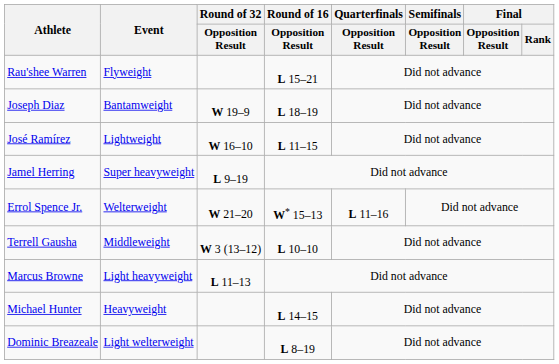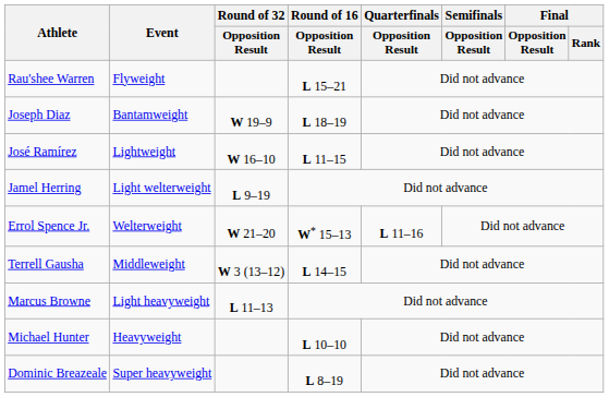Jamel Herring | Event: Super heavyweight -> Light welterweight
Terrell Gausha | Round of 16 / Opposition Result: L 10–10 -> L 14–15
Michael Hunter | Round of 16 / Opposition Result: L 14–15 -> L 10–10
Dominic Breazeale | Event: Light welterweight -> Super heavyweight
